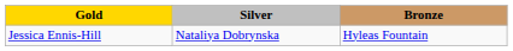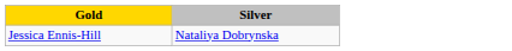- column: Bronze | Hyleas Fountain
